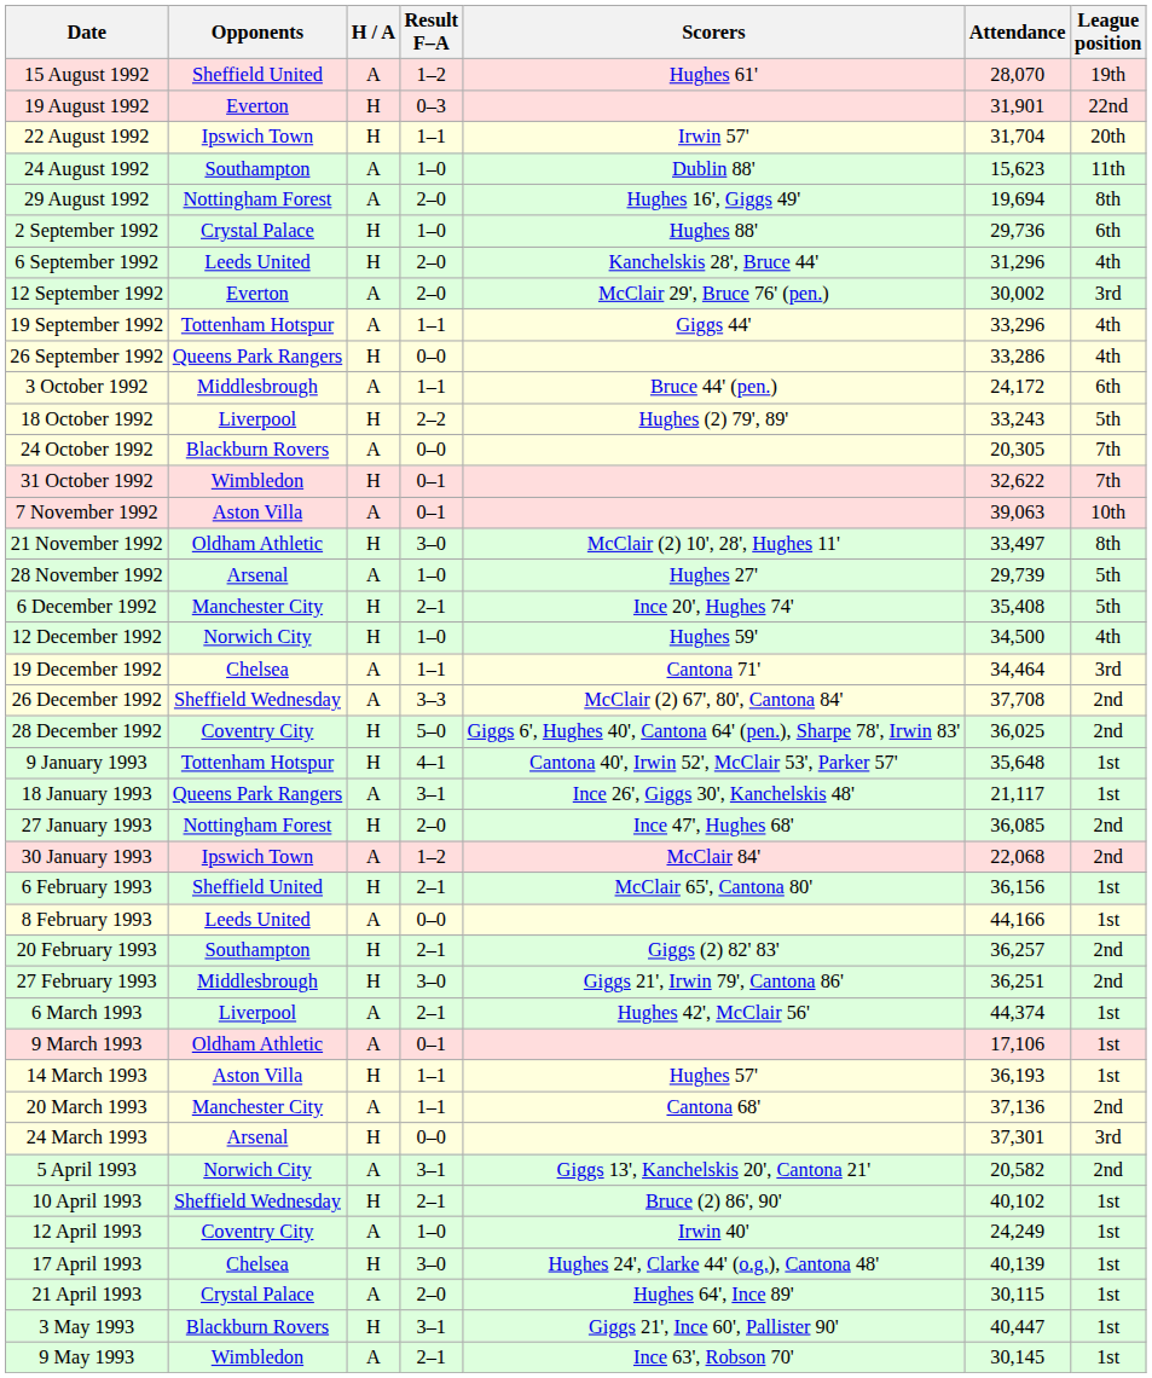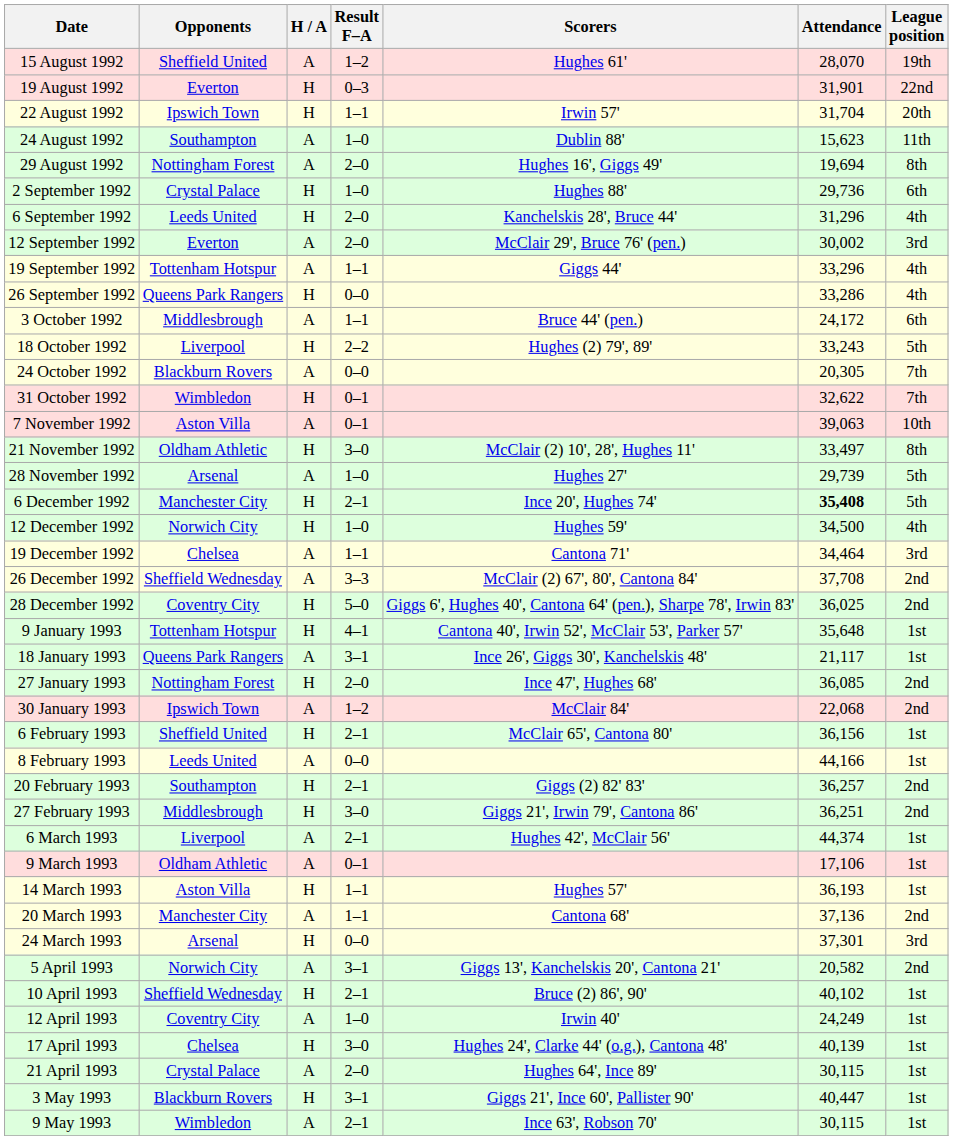6 December 1992 | Attendance: normal -> bold
9 May 1993 | Attendance: 30,145 -> 30,115
